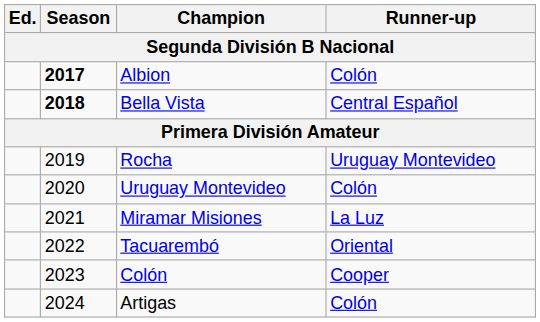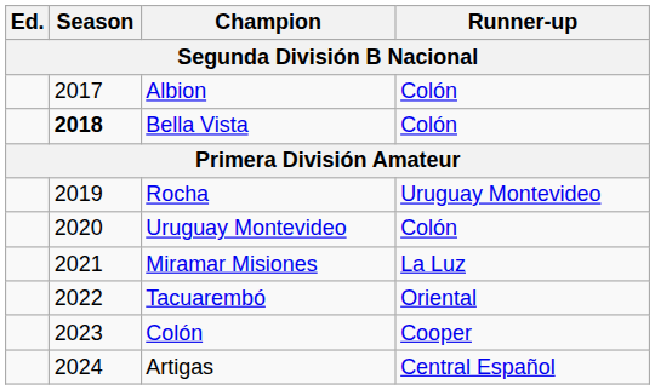Albion | Season: bold -> normal
Bella Vista | Runner-up: Central Español -> Colón
Artigas | Runner-up: Colón -> Central Español
